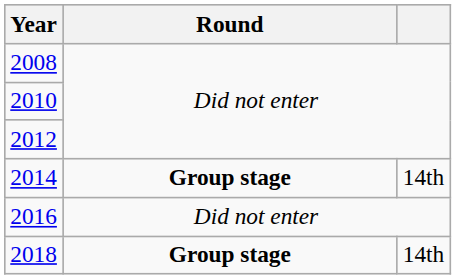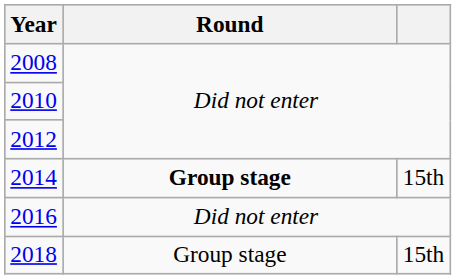2014 | column 3: 14th -> 15th
2018 | Round: bold -> normal
2018 | column 3: 14th -> 15th
